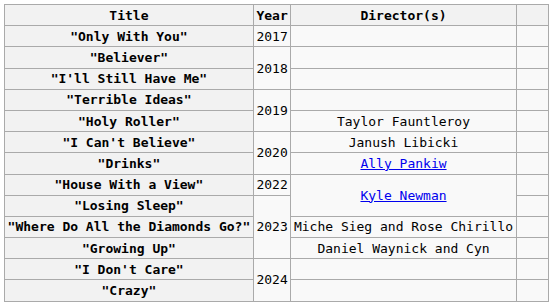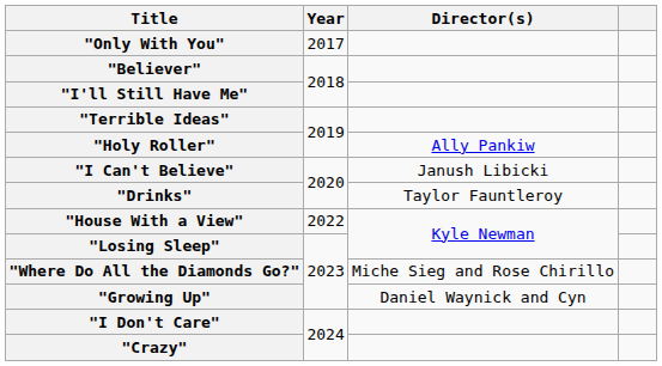"Holy Roller" | Director(s): Taylor Fauntleroy -> Ally Pankiw
"Drinks" | Director(s): Ally Pankiw -> Taylor Fauntleroy
